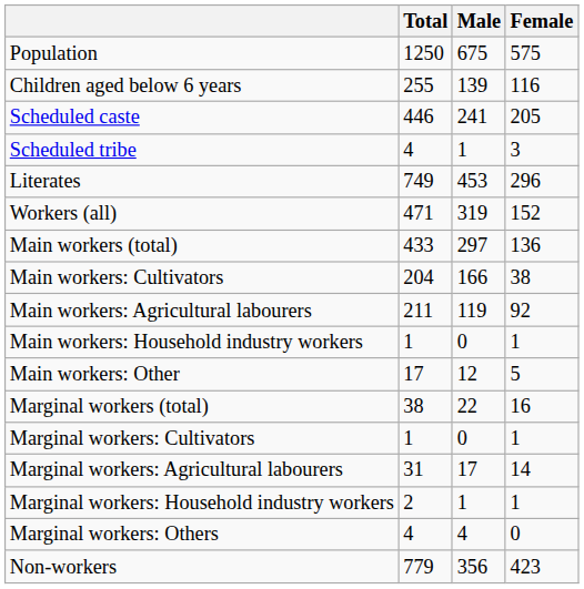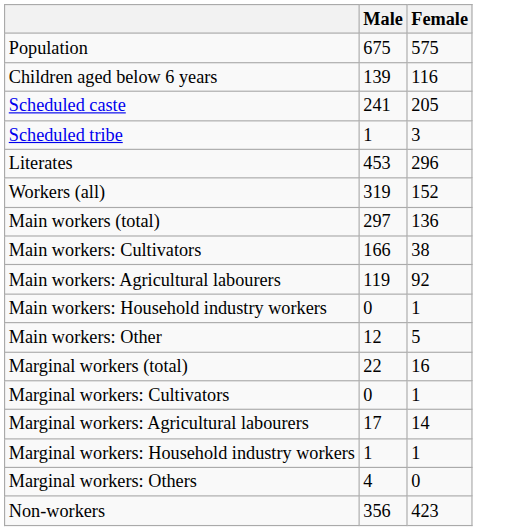- column: Total | 1250 | 255 | 446 | 4 | 749 | 471 | 433 | 204 | 211 | 1 | 17 | 38 | 1 | 31 | 2 | 4 | 779
